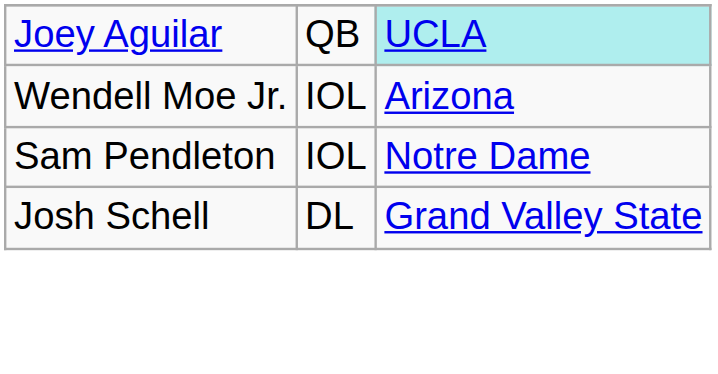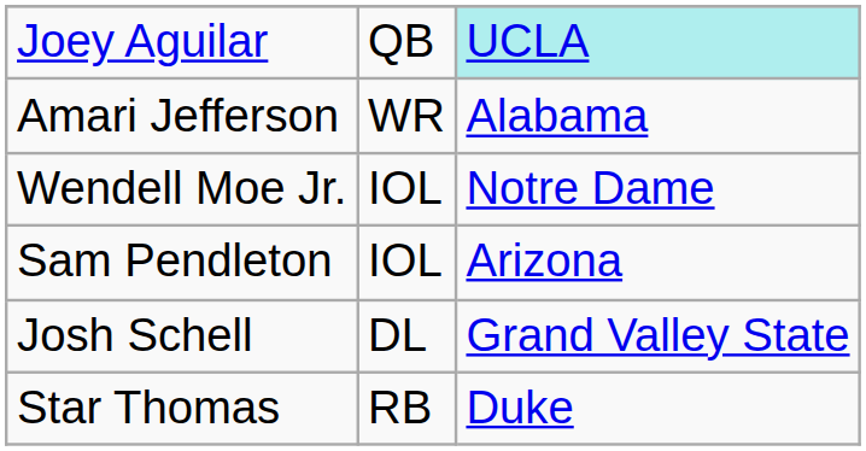+ row: Amari Jefferson | WR | Alabama
Wendell Moe Jr. | column 3: Arizona -> Notre Dame
Sam Pendleton | column 3: Notre Dame -> Arizona
+ row: Star Thomas | RB | Duke
